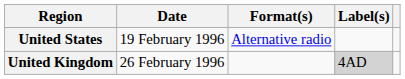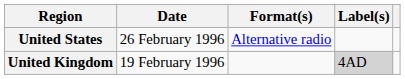United States | Date: 19 February 1996 -> 26 February 1996
United Kingdom | Date: 26 February 1996 -> 19 February 1996
